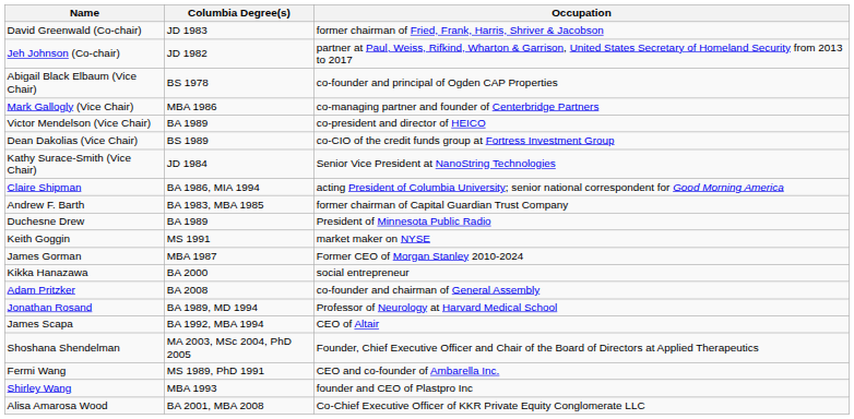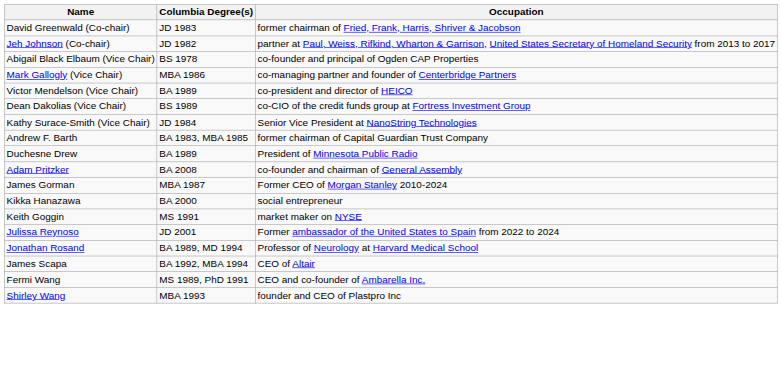- row: Claire Shipman | BA 1986, MIA 1994 | acting President of Columbia University; senior national correspondent for Good Morning America
rows swapped: Keith Goggin <-> Adam Pritzker
+ row: Julissa Reynoso | JD 2001 | Former ambassador of the United States to Spain from 2022 to 2024
- row: Shoshana Shendelman | MA 2003, MSc 2004, PhD 2005 | Founder, Chief Executive Officer and Chair of the Board of Directors at Applied Therapeutics
- row: Alisa Amarosa Wood | BA 2001, MBA 2008 | Co-Chief Executive Officer of KKR Private Equity Conglomerate LLC
